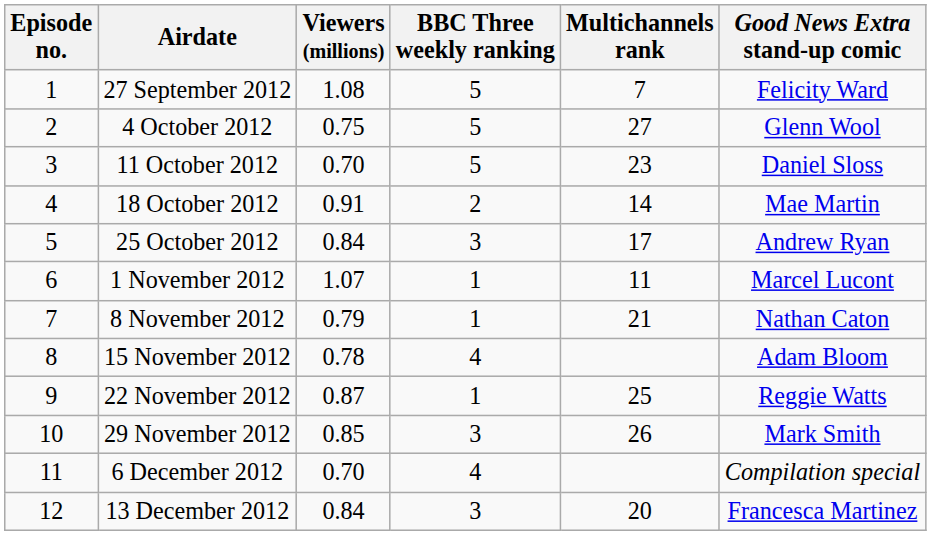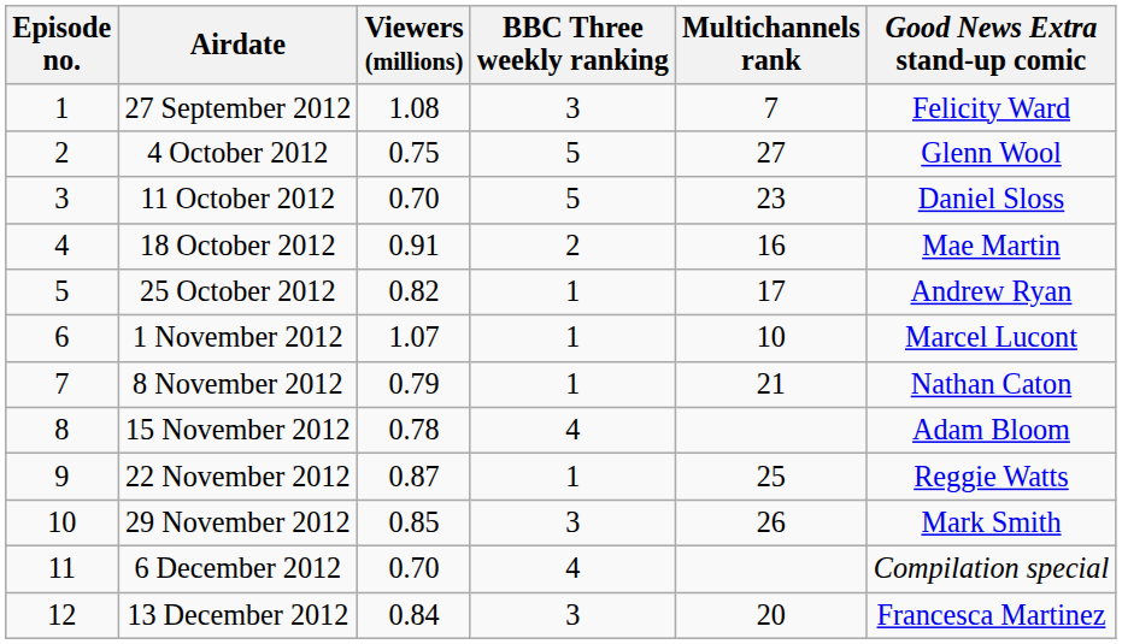27 September 2012 | BBC Three weekly ranking: 5 -> 3
18 October 2012 | Multichannels rank: 14 -> 16
25 October 2012 | Viewers (millions): 0.84 -> 0.82
25 October 2012 | BBC Three weekly ranking: 3 -> 1
1 November 2012 | Multichannels rank: 11 -> 10
